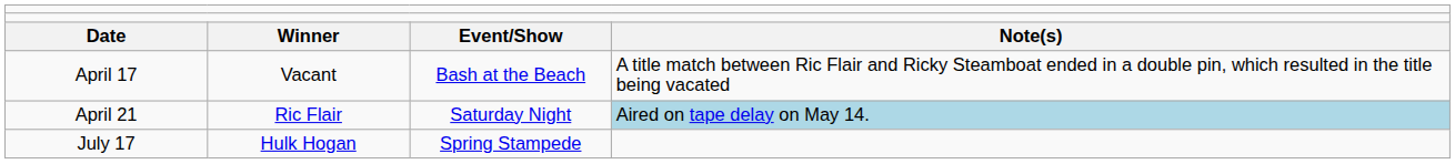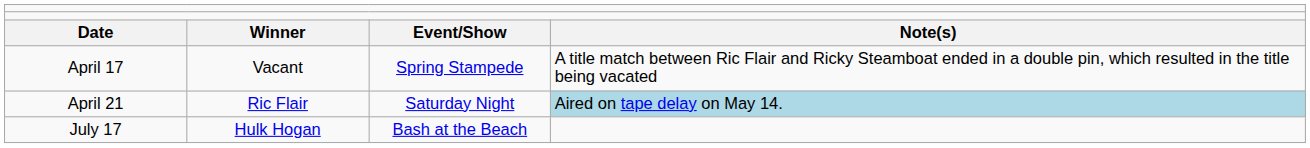April 17 | column 3: Bash at the Beach -> Spring Stampede
July 17 | column 3: Spring Stampede -> Bash at the Beach
